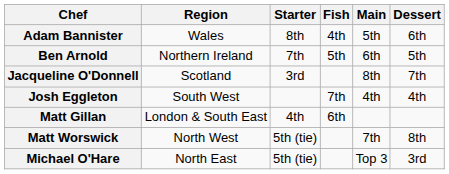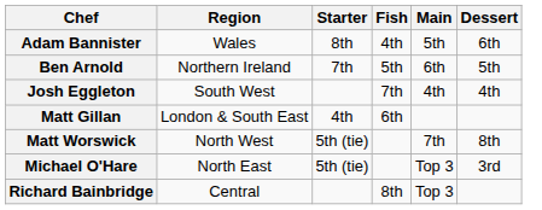- row: Jacqueline O'Donnell | Scotland | 3rd | 8th | 7th
+ row: Richard Bainbridge | Central | 8th | Top 3
